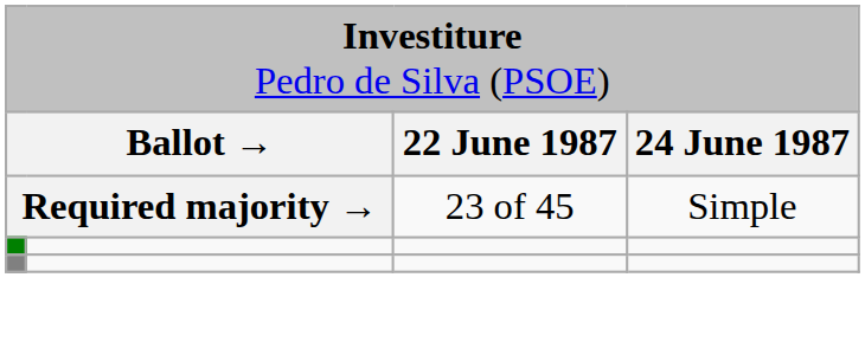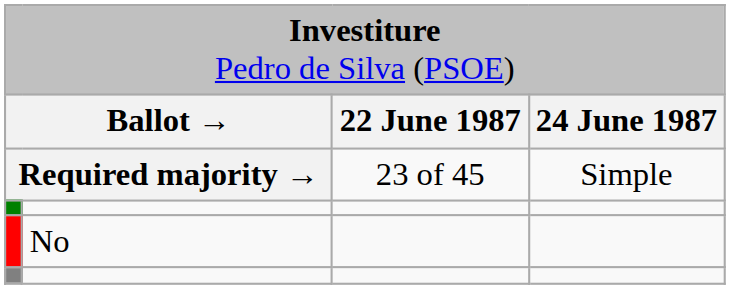+ row: No
